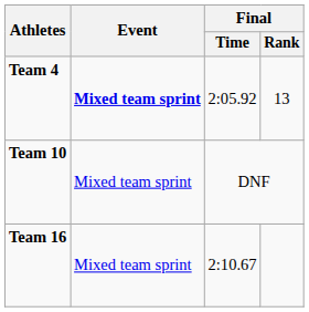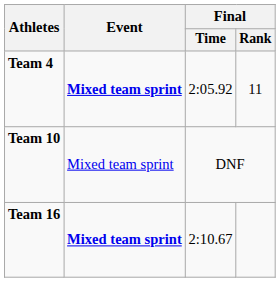Team 4 | Final / Rank: 13 -> 11
Team 16 | Event: normal -> bold
